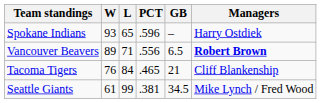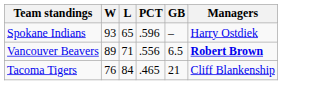- row: Seattle Giants | 61 | 99 | .381 | 34.5 | Mike Lynch / Fred Wood
